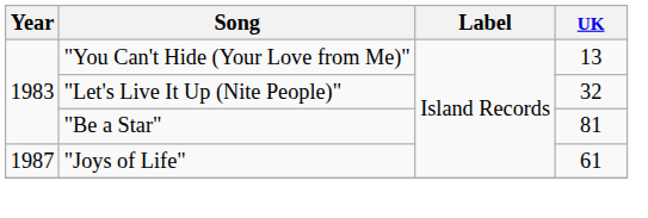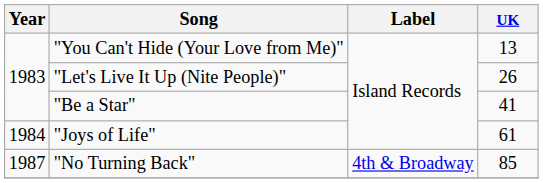"Let's Live It Up (Nite People)" | UK: 32 -> 26
"Be a Star" | UK: 81 -> 41
"Joys of Life" | Year: 1987 -> 1984
+ row: 1987 | "No Turning Back" | 4th & Broadway | 85
